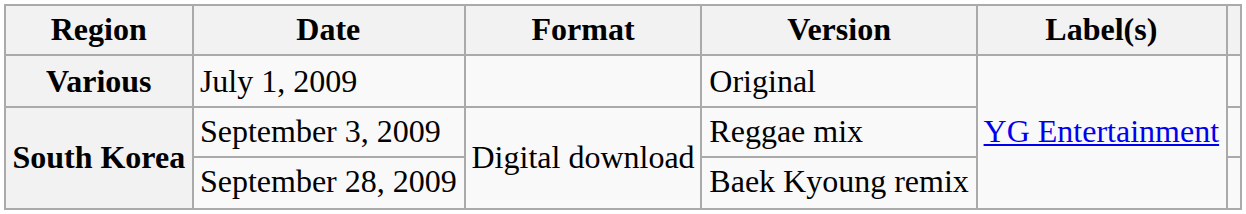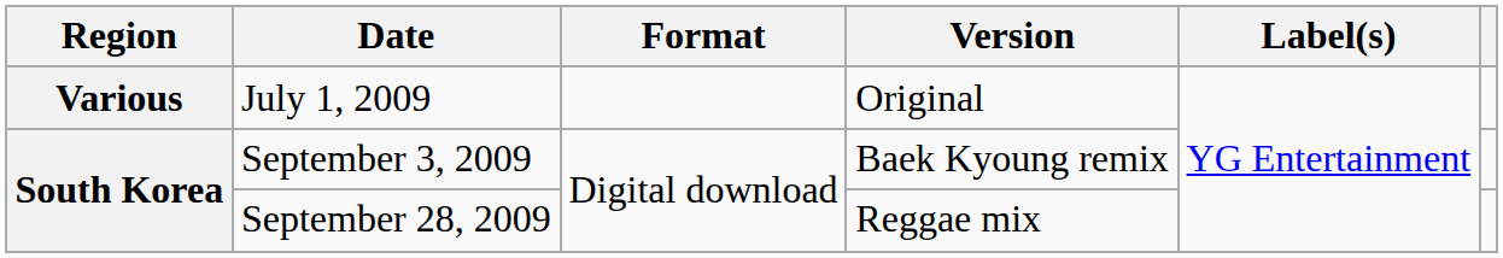September 3, 2009 | Version: Reggae mix -> Baek Kyoung remix
September 28, 2009 | Version: Baek Kyoung remix -> Reggae mix
